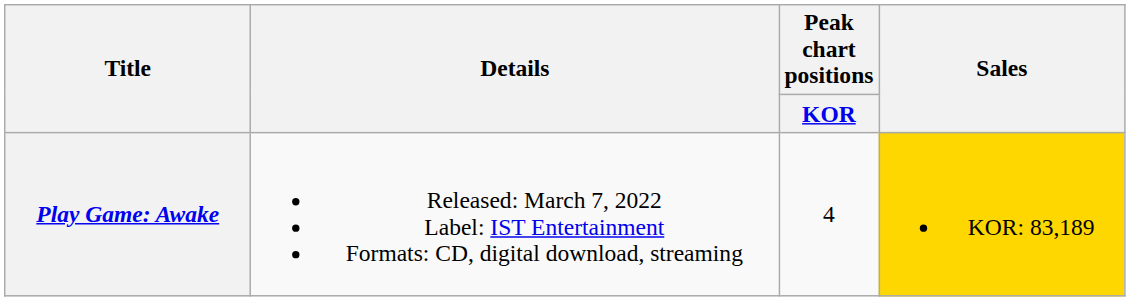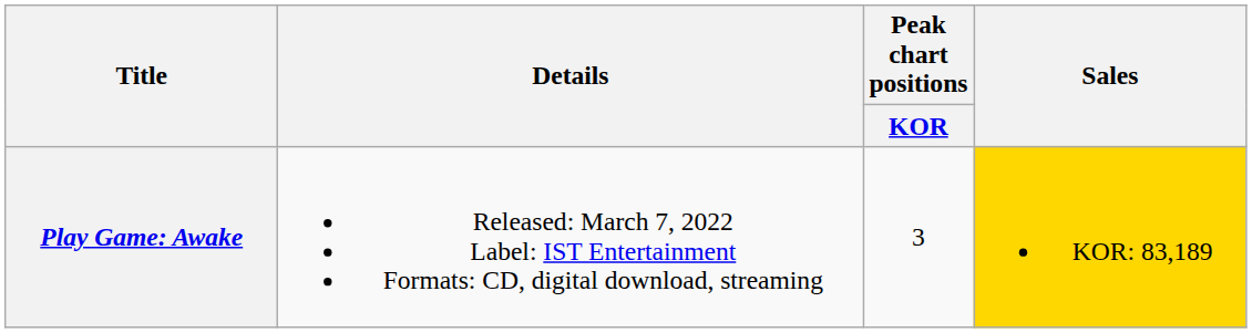Play Game: Awake | Peak chart positions / KOR: 4 -> 3
